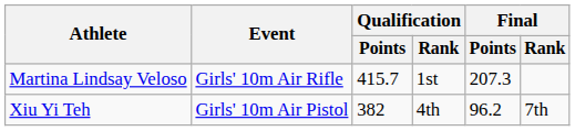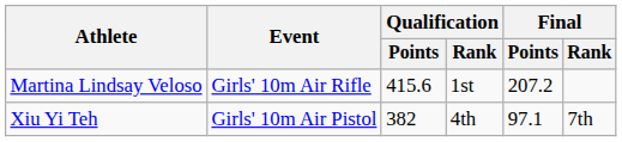Martina Lindsay Veloso | Qualification / Points: 415.7 -> 415.6
Martina Lindsay Veloso | Final / Points: 207.3 -> 207.2
Xiu Yi Teh | Final / Points: 96.2 -> 97.1
